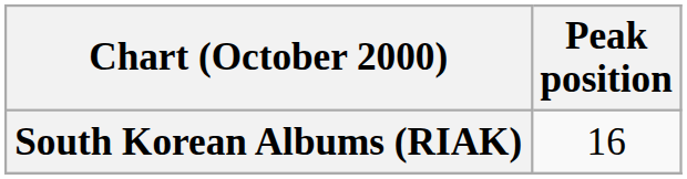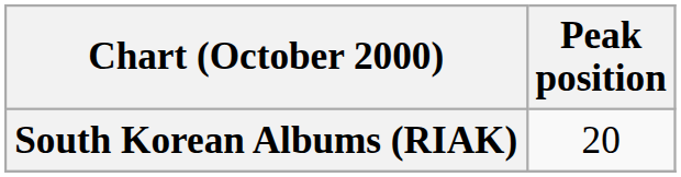South Korean Albums (RIAK) | Peak position: 16 -> 20
